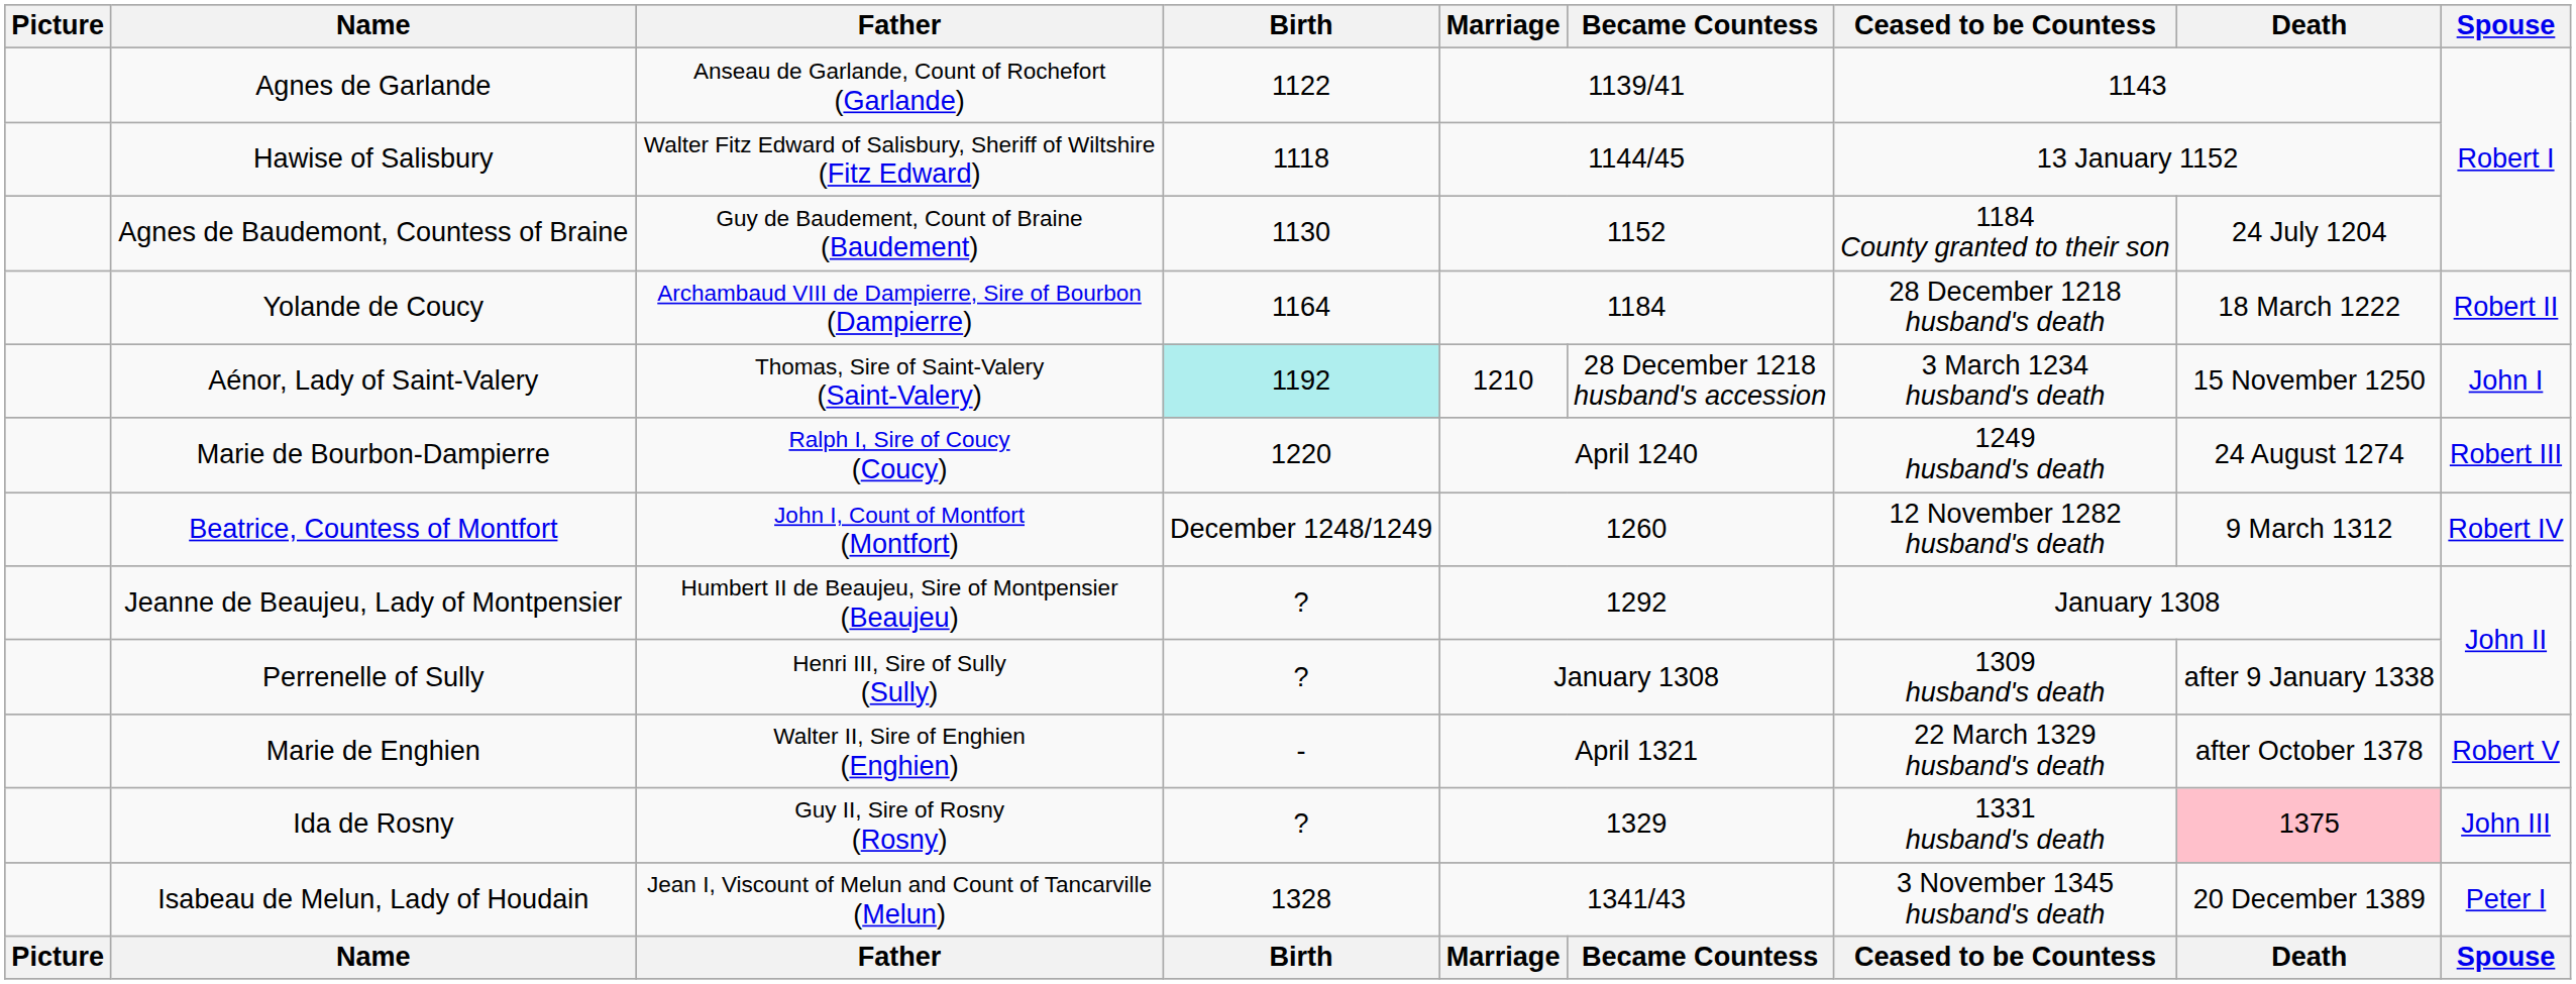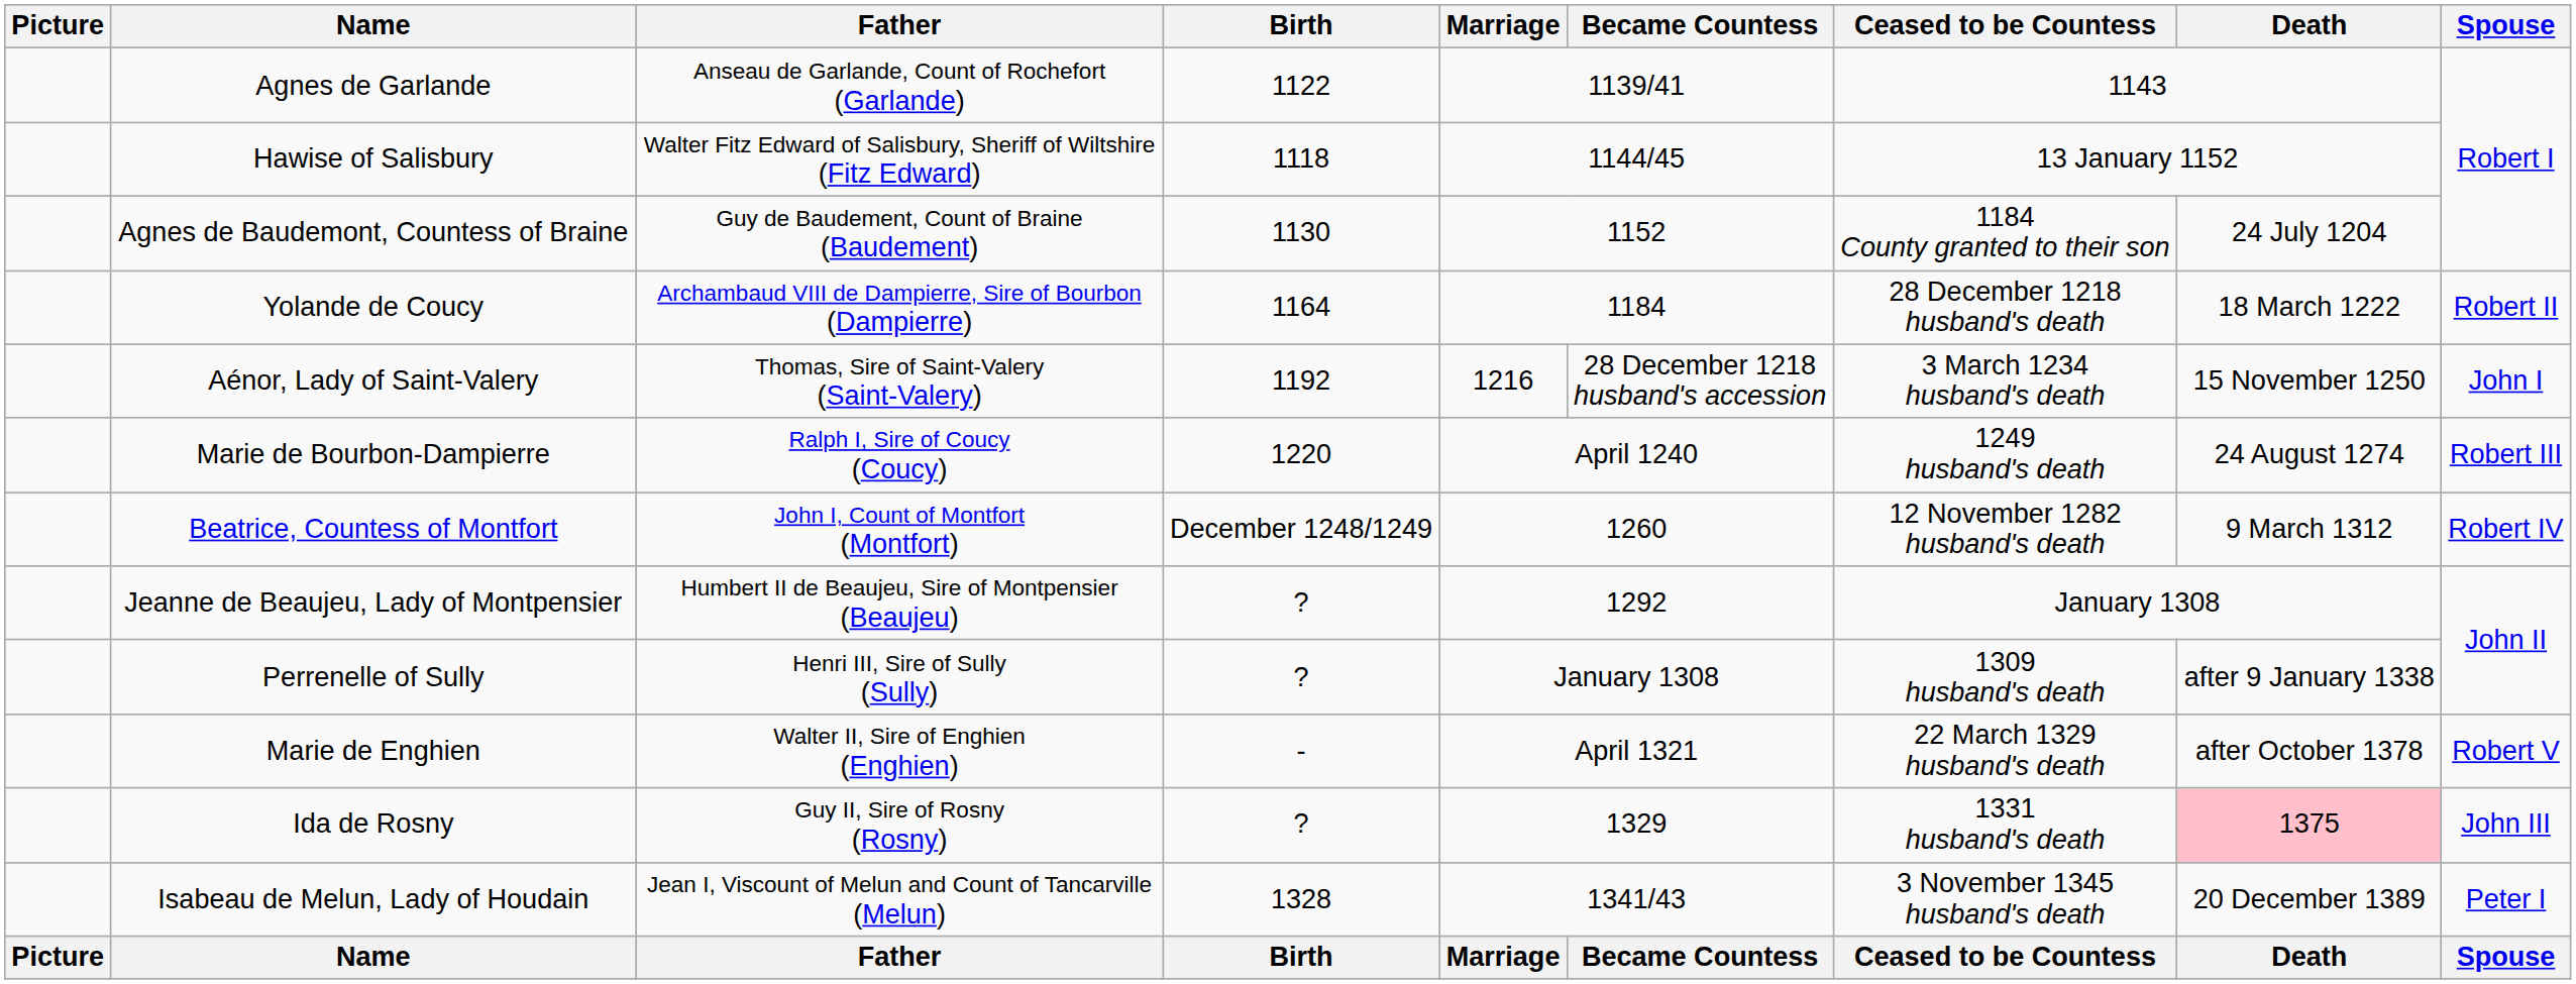Aénor, Lady of Saint-Valery | Birth: paleturquoise background -> no background
Aénor, Lady of Saint-Valery | Marriage: 1210 -> 1216
